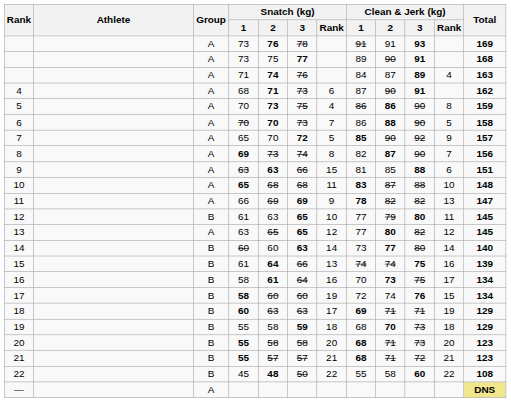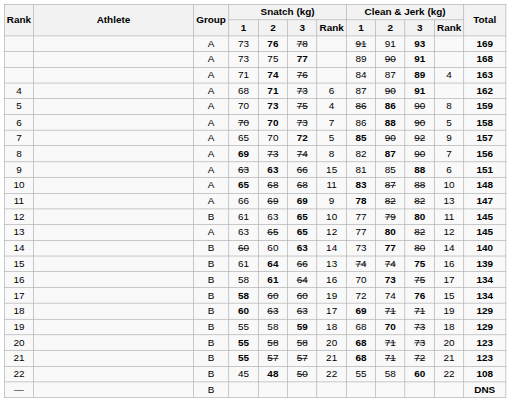— | Group: A -> B
— | Total: khaki background -> no background
